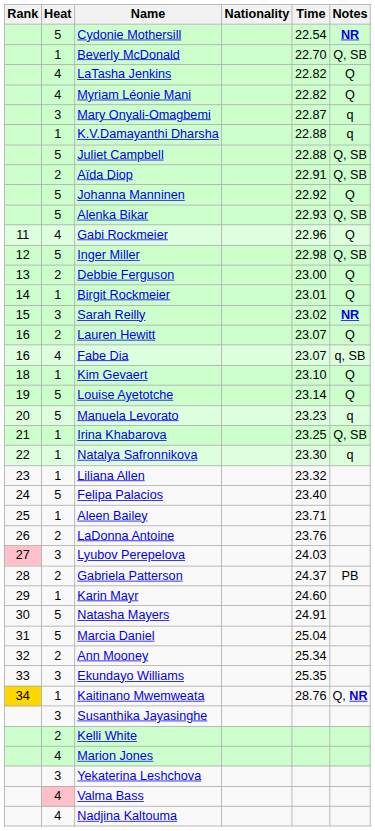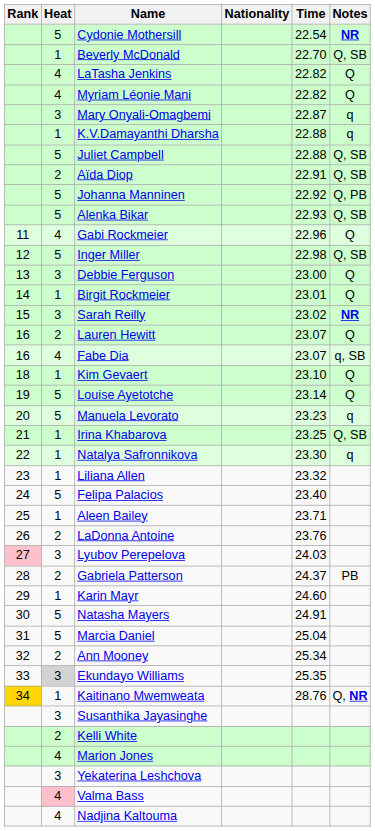Johanna Manninen | Notes: Q -> Q, PB
Debbie Ferguson | Heat: 2 -> 3
Ekundayo Williams | Heat: no background -> lightgrey background
